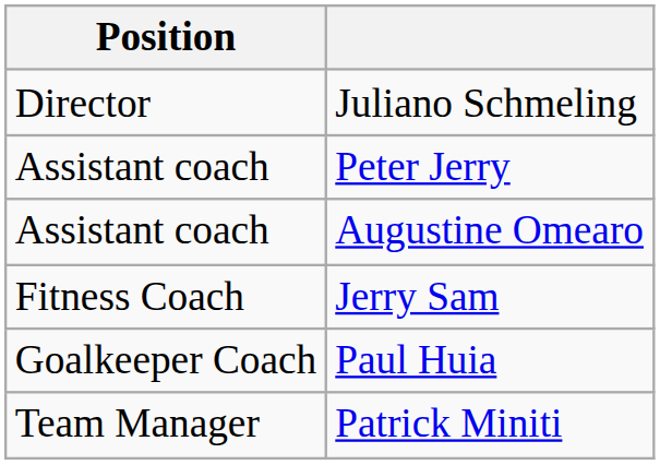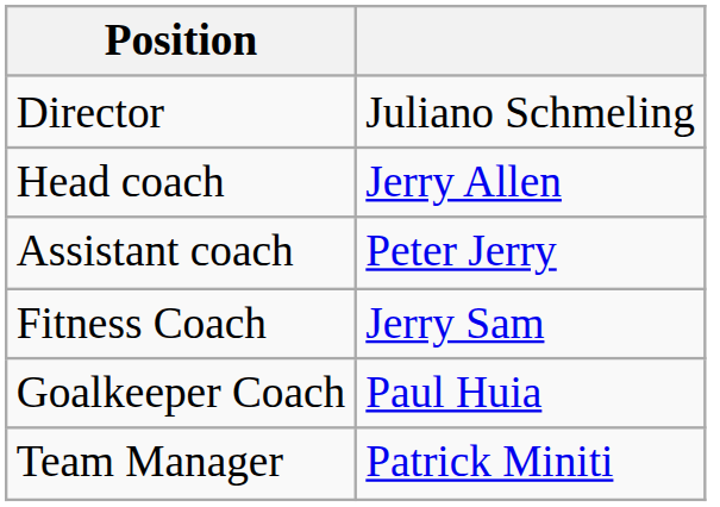+ row: Head coach | Jerry Allen
- row: Assistant coach | Augustine Omearo
